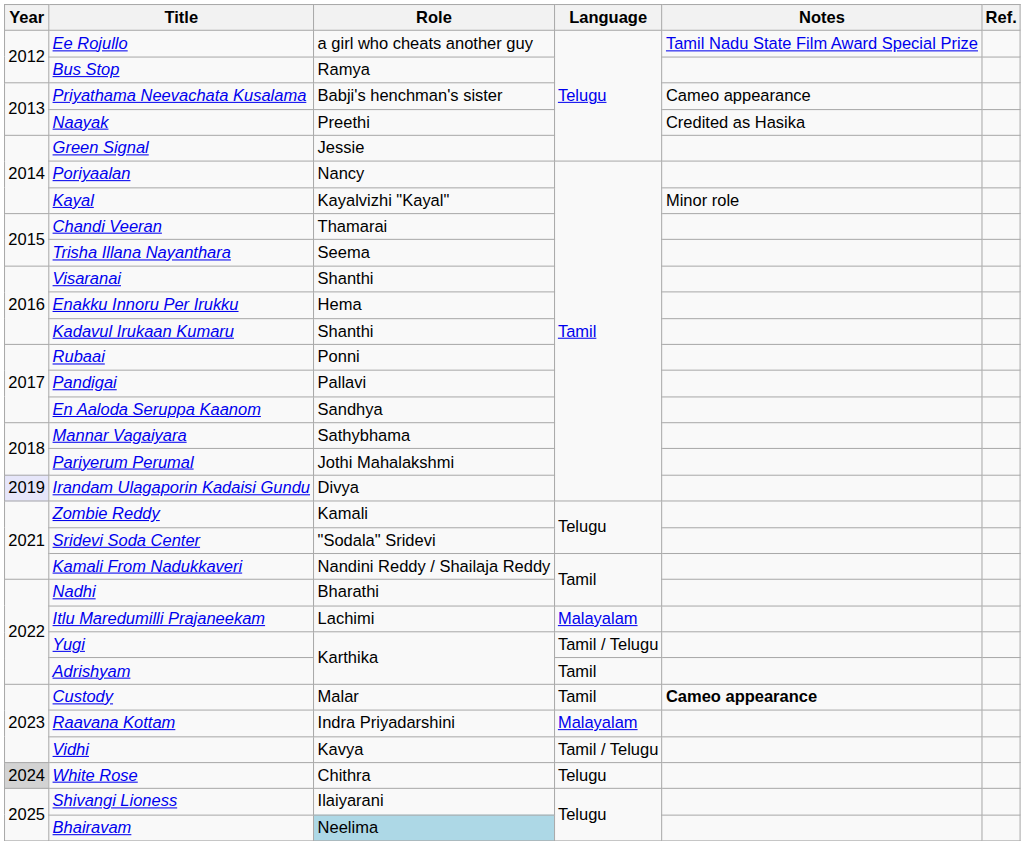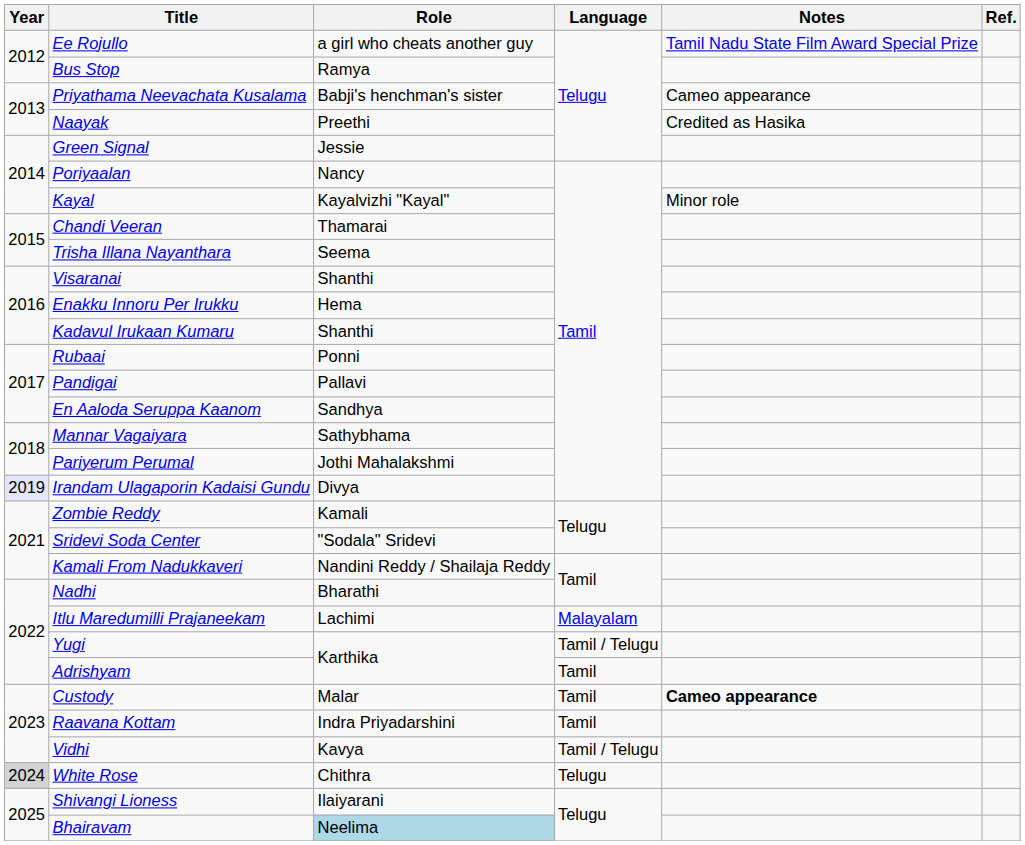Raavana Kottam | Language: Malayalam -> Tamil
